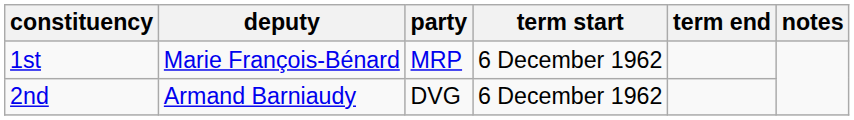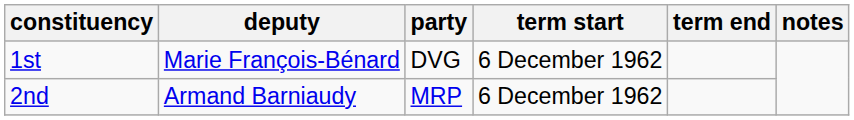1st | party: MRP -> DVG
2nd | party: DVG -> MRP
